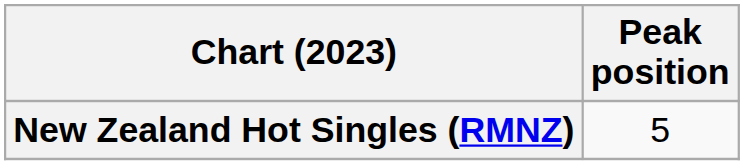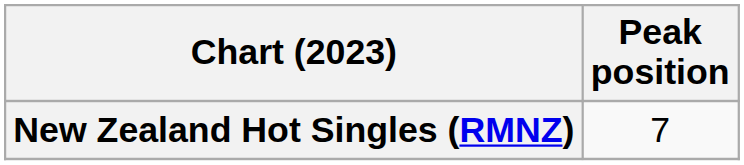New Zealand Hot Singles (RMNZ) | Peak position: 5 -> 7
